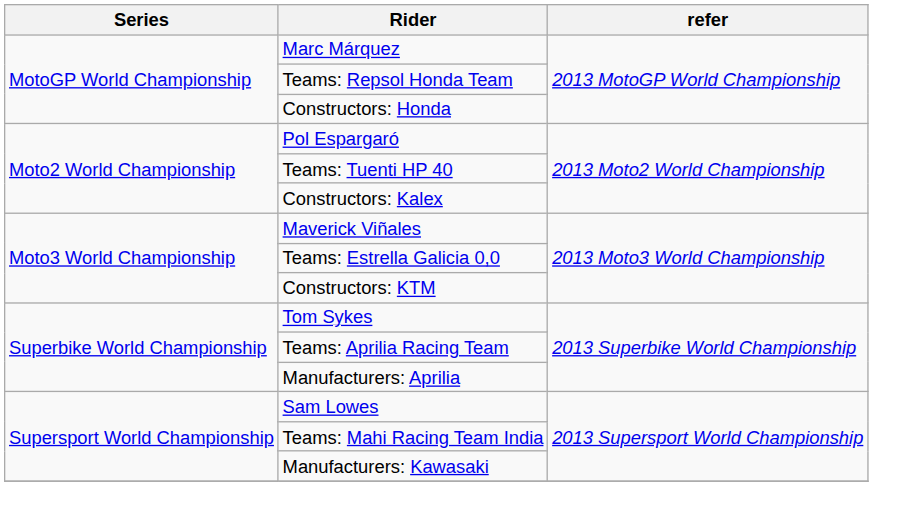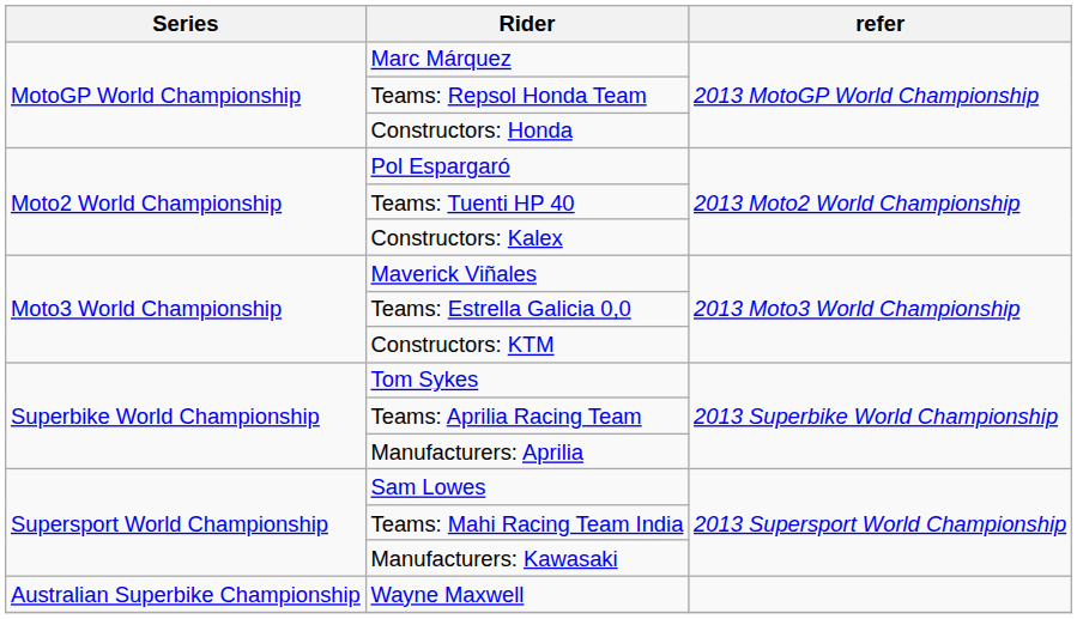+ row: Australian Superbike Championship | Wayne Maxwell
